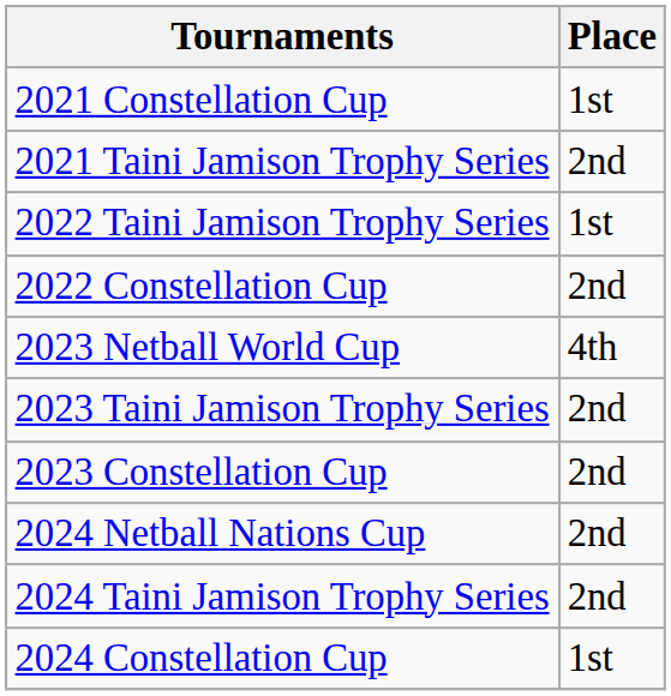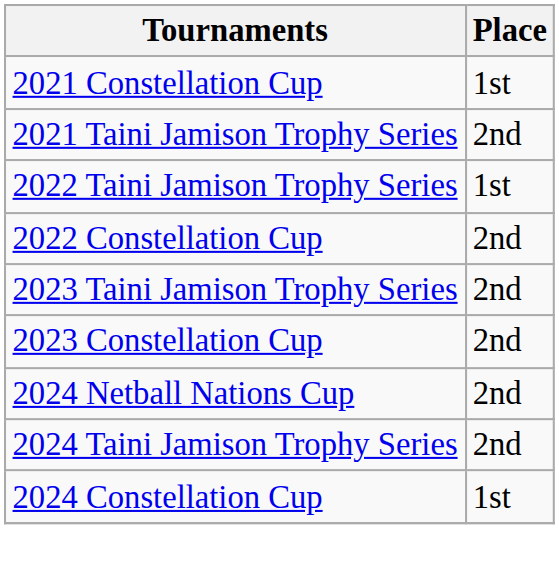- row: 2023 Netball World Cup | 4th
